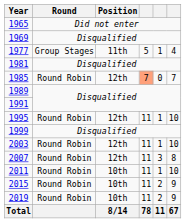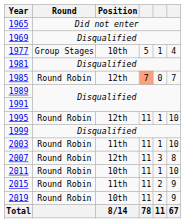1977 | Position: 11th -> 10th
2003 | Position: 12th -> 11th
2015 | Position: 10th -> 11th
